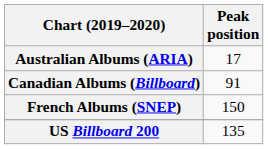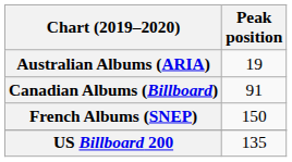Australian Albums (ARIA) | Peak position: 17 -> 19
